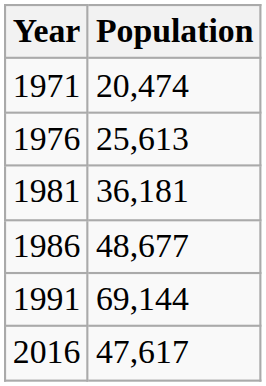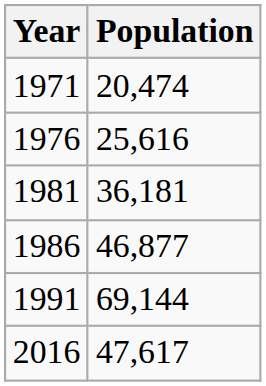1976 | Population: 25,613 -> 25,616
1986 | Population: 48,677 -> 46,877
